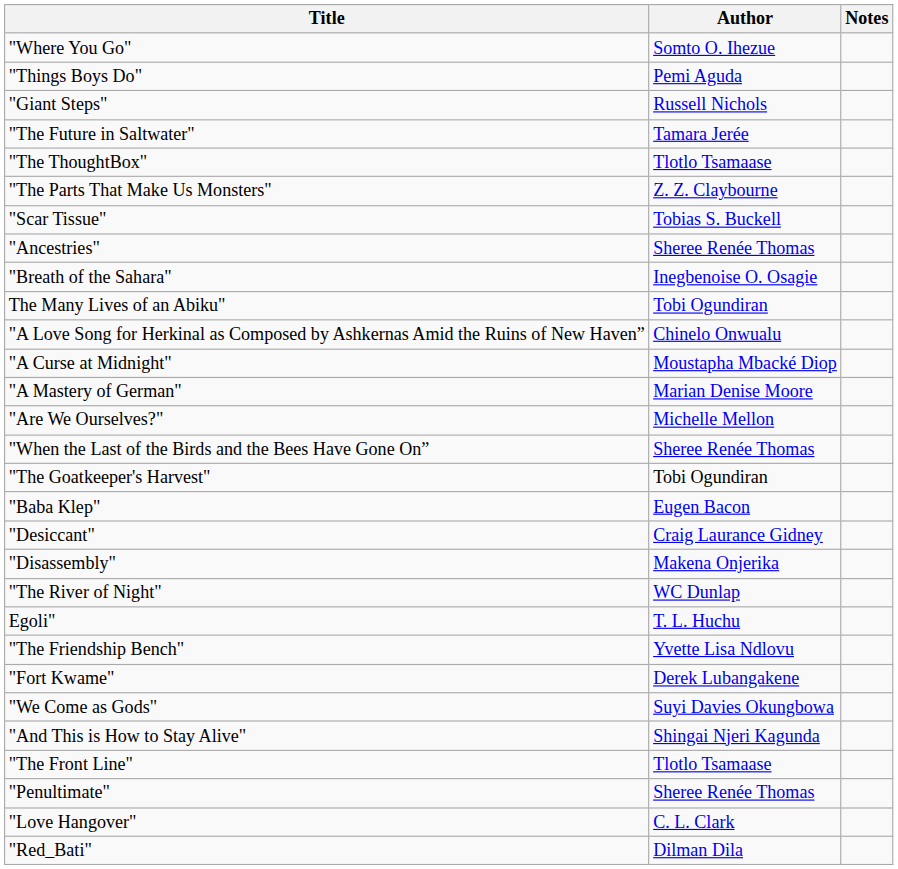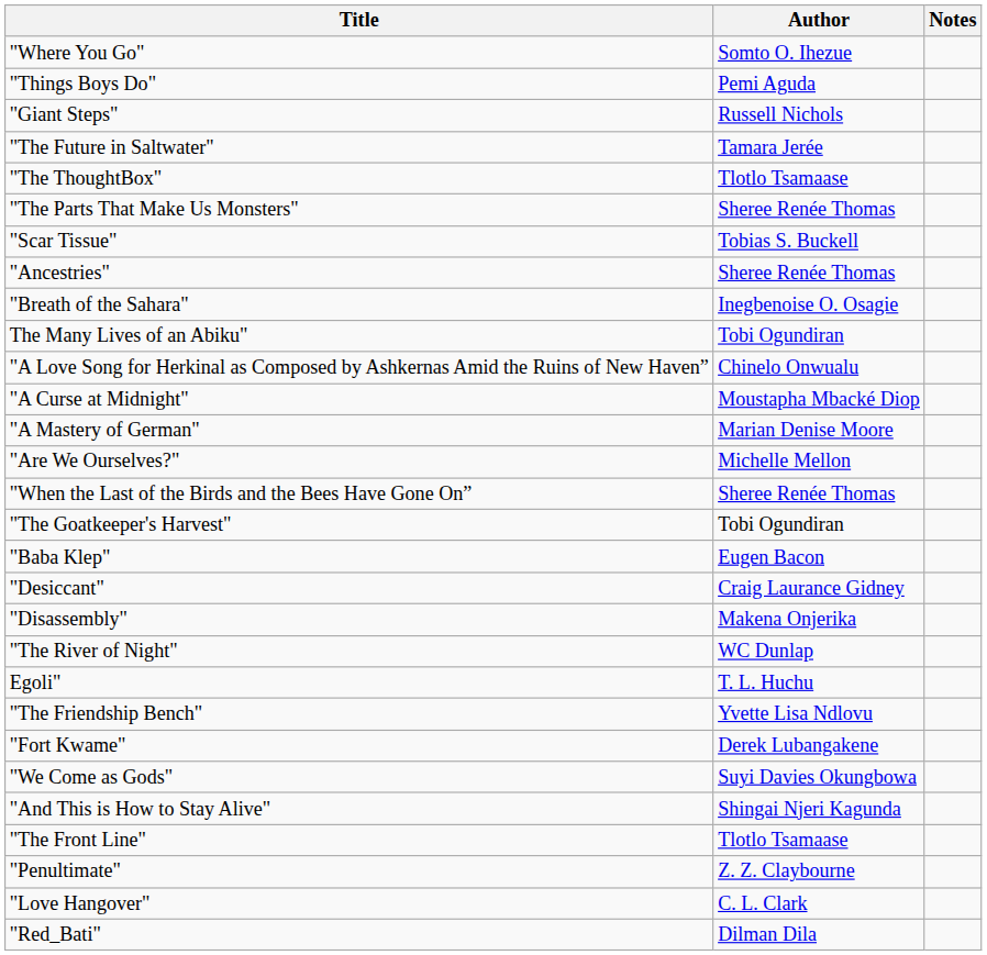"The Parts That Make Us Monsters" | Author: Z. Z. Claybourne -> Sheree Renée Thomas
"Penultimate" | Author: Sheree Renée Thomas -> Z. Z. Claybourne
